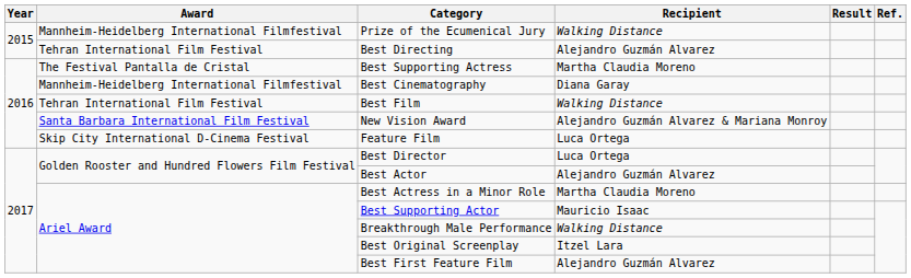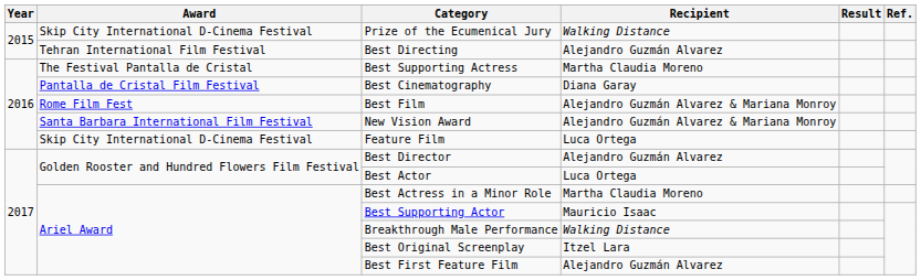Prize of the Ecumenical Jury | Award: Mannheim-Heidelberg International Filmfestival -> Skip City International D-Cinema Festival
Best Cinematography | Award: Mannheim-Heidelberg International Filmfestival -> Pantalla de Cristal Film Festival
Best Film | Award: Tehran International Film Festival -> Rome Film Fest
Best Film | Recipient: Walking Distance -> Alejandro Guzmán Alvarez & Mariana Monroy
Best Director | Recipient: Luca Ortega -> Alejandro Guzmán Alvarez
Best Actor | Recipient: Alejandro Guzmán Alvarez -> Luca Ortega
